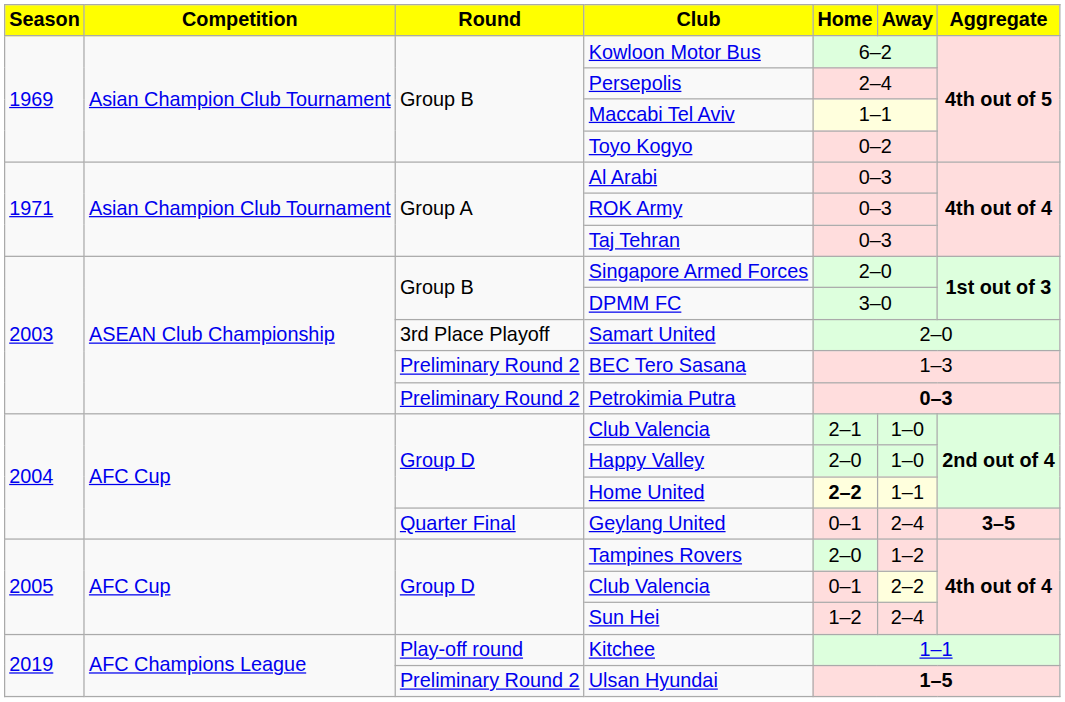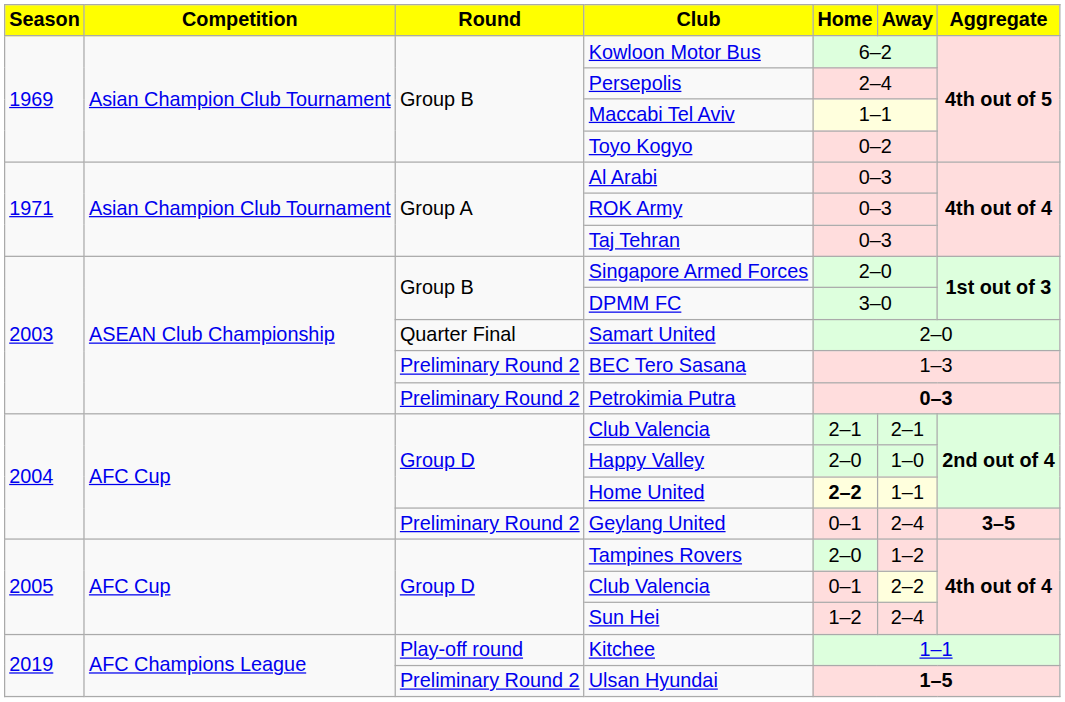Samart United | Round: 3rd Place Playoff -> Quarter Final
2004 / Club Valencia | Away: 1–0 -> 2–1
Geylang United | Round: Quarter Final -> Preliminary Round 2
